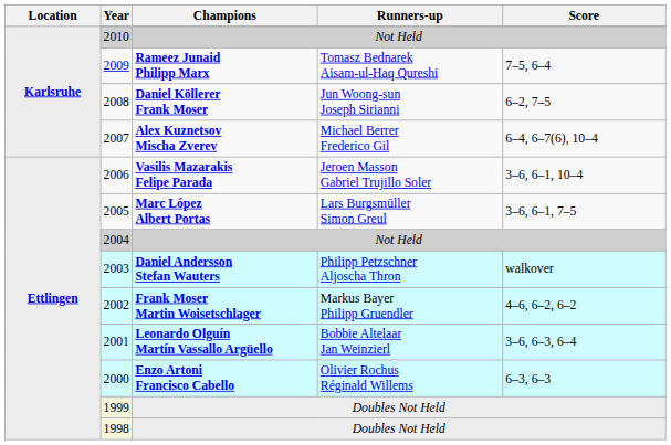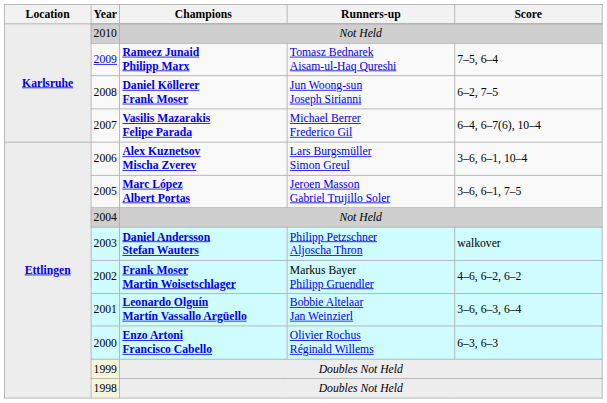2007 | Champions: Alex Kuznetsov Mischa Zverev -> Vasilis Mazarakis Felipe Parada
2006 | Champions: Vasilis Mazarakis Felipe Parada -> Alex Kuznetsov Mischa Zverev
2006 | Runners-up: Jeroen Masson Gabriel Trujillo Soler -> Lars Burgsmüller Simon Greul
2005 | Runners-up: Lars Burgsmüller Simon Greul -> Jeroen Masson Gabriel Trujillo Soler
